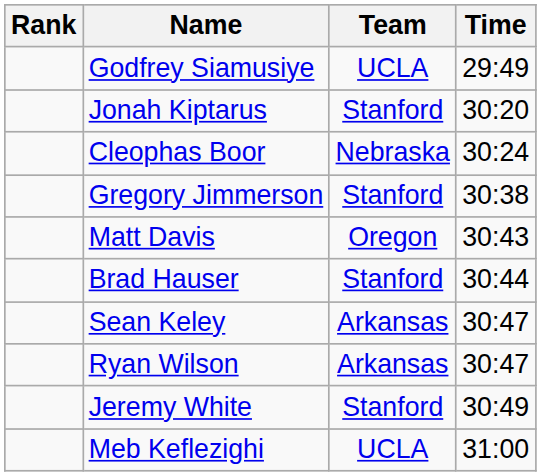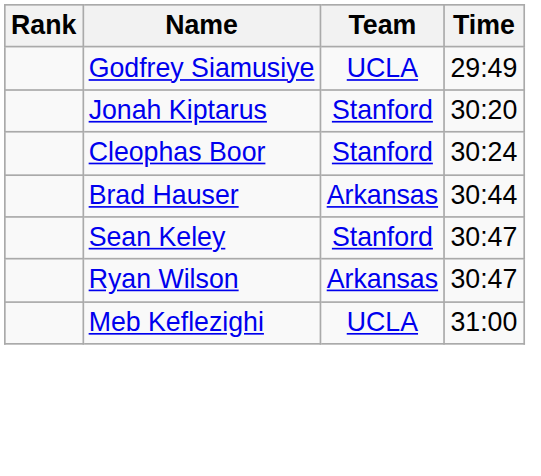Cleophas Boor | Team: Nebraska -> Stanford
- row: Gregory Jimmerson | Stanford | 30:38
- row: Matt Davis | Oregon | 30:43
Brad Hauser | Team: Stanford -> Arkansas
Sean Keley | Team: Arkansas -> Stanford
- row: Jeremy White | Stanford | 30:49
